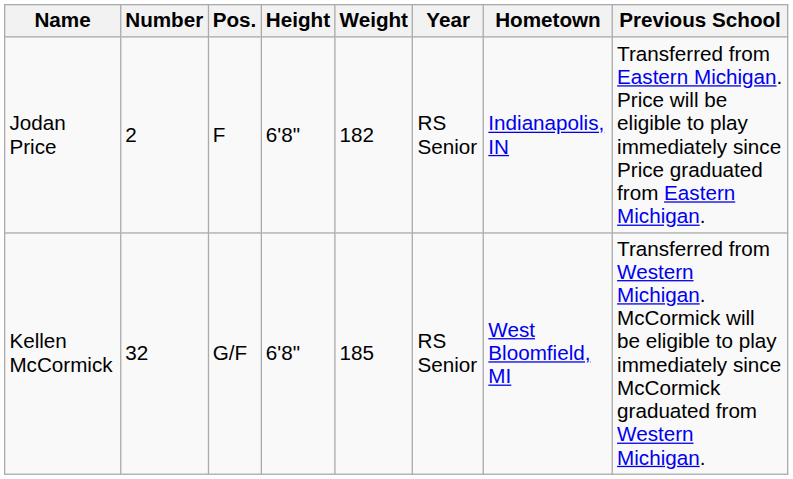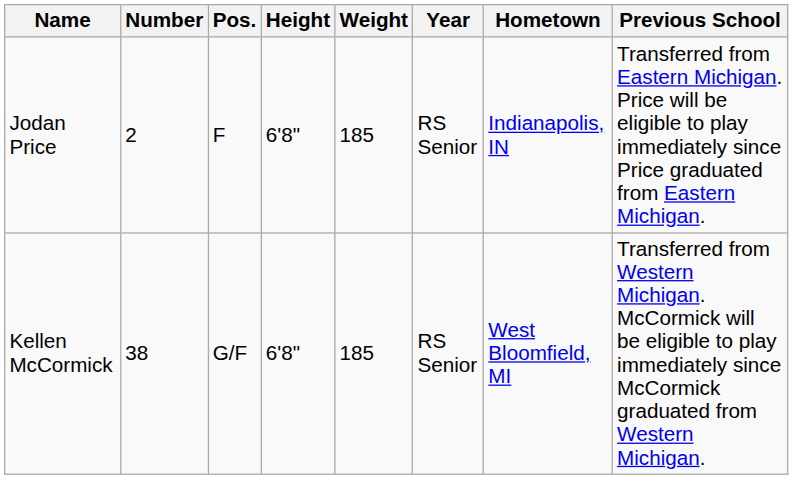Jodan Price | Weight: 182 -> 185
Kellen McCormick | Number: 32 -> 38
